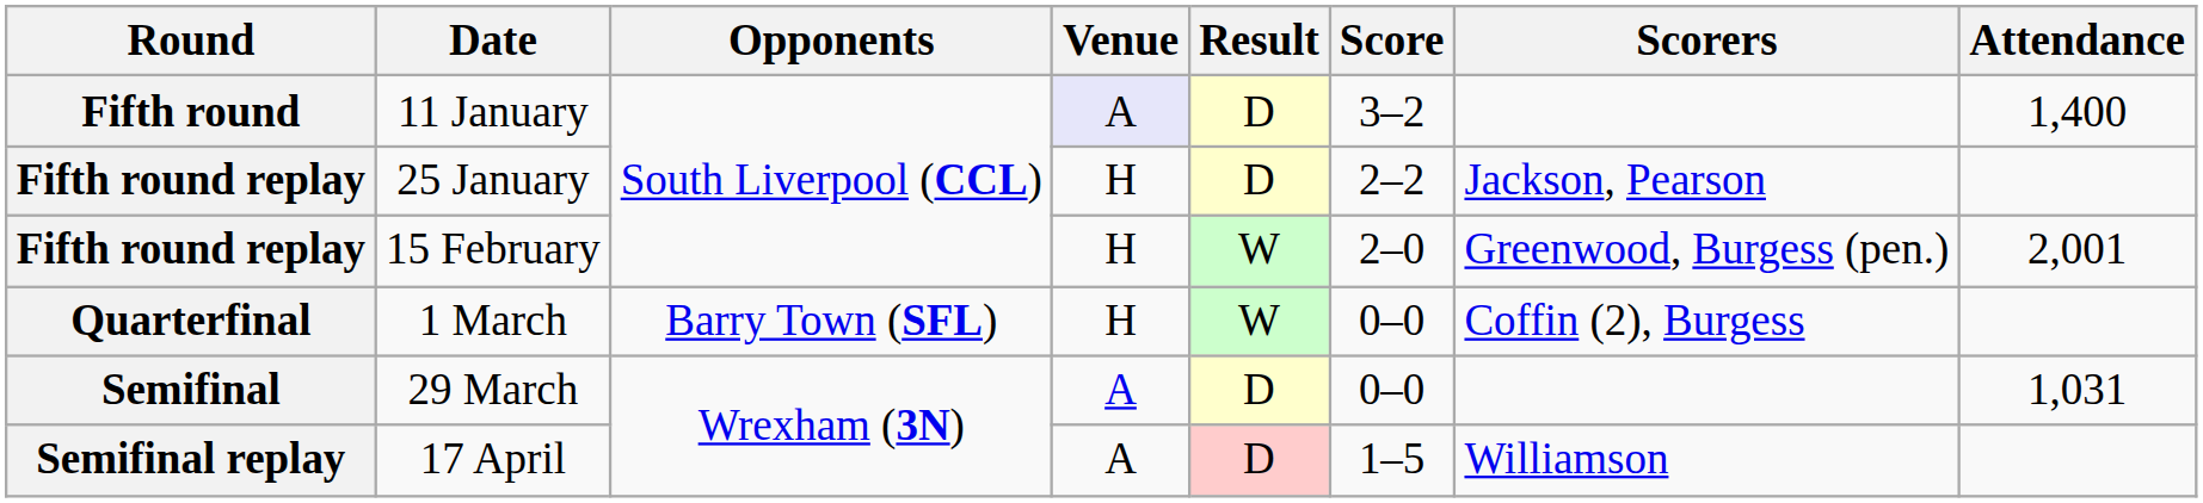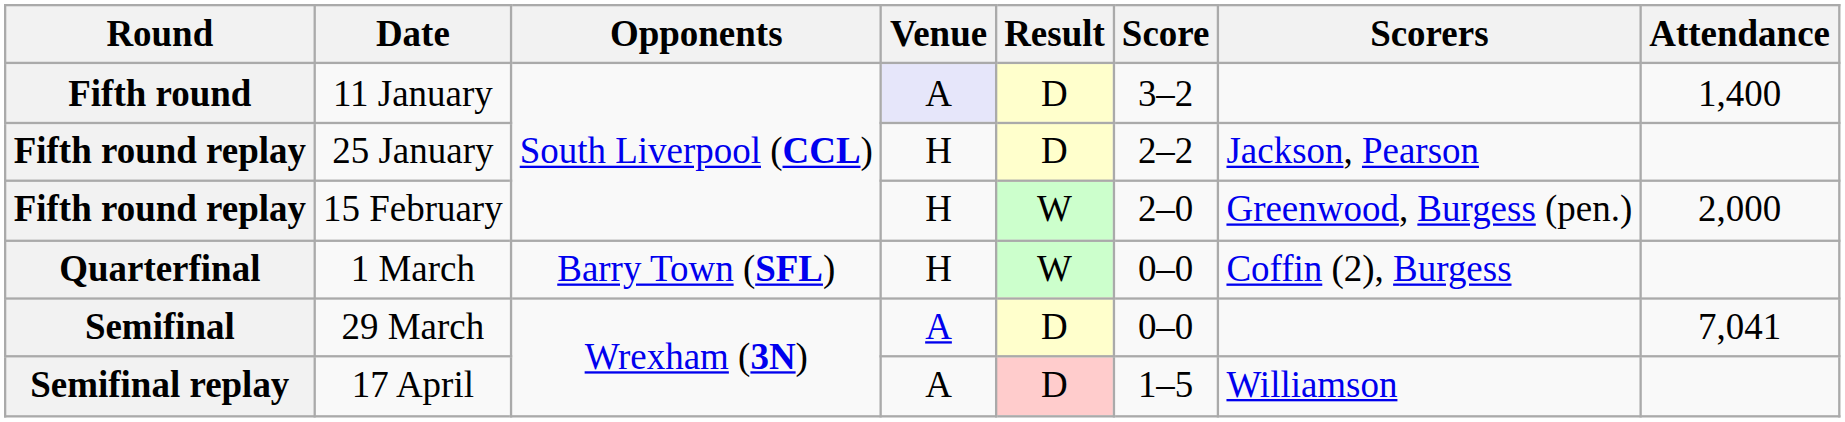15 February | Attendance: 2,001 -> 2,000
29 March | Attendance: 1,031 -> 7,041
